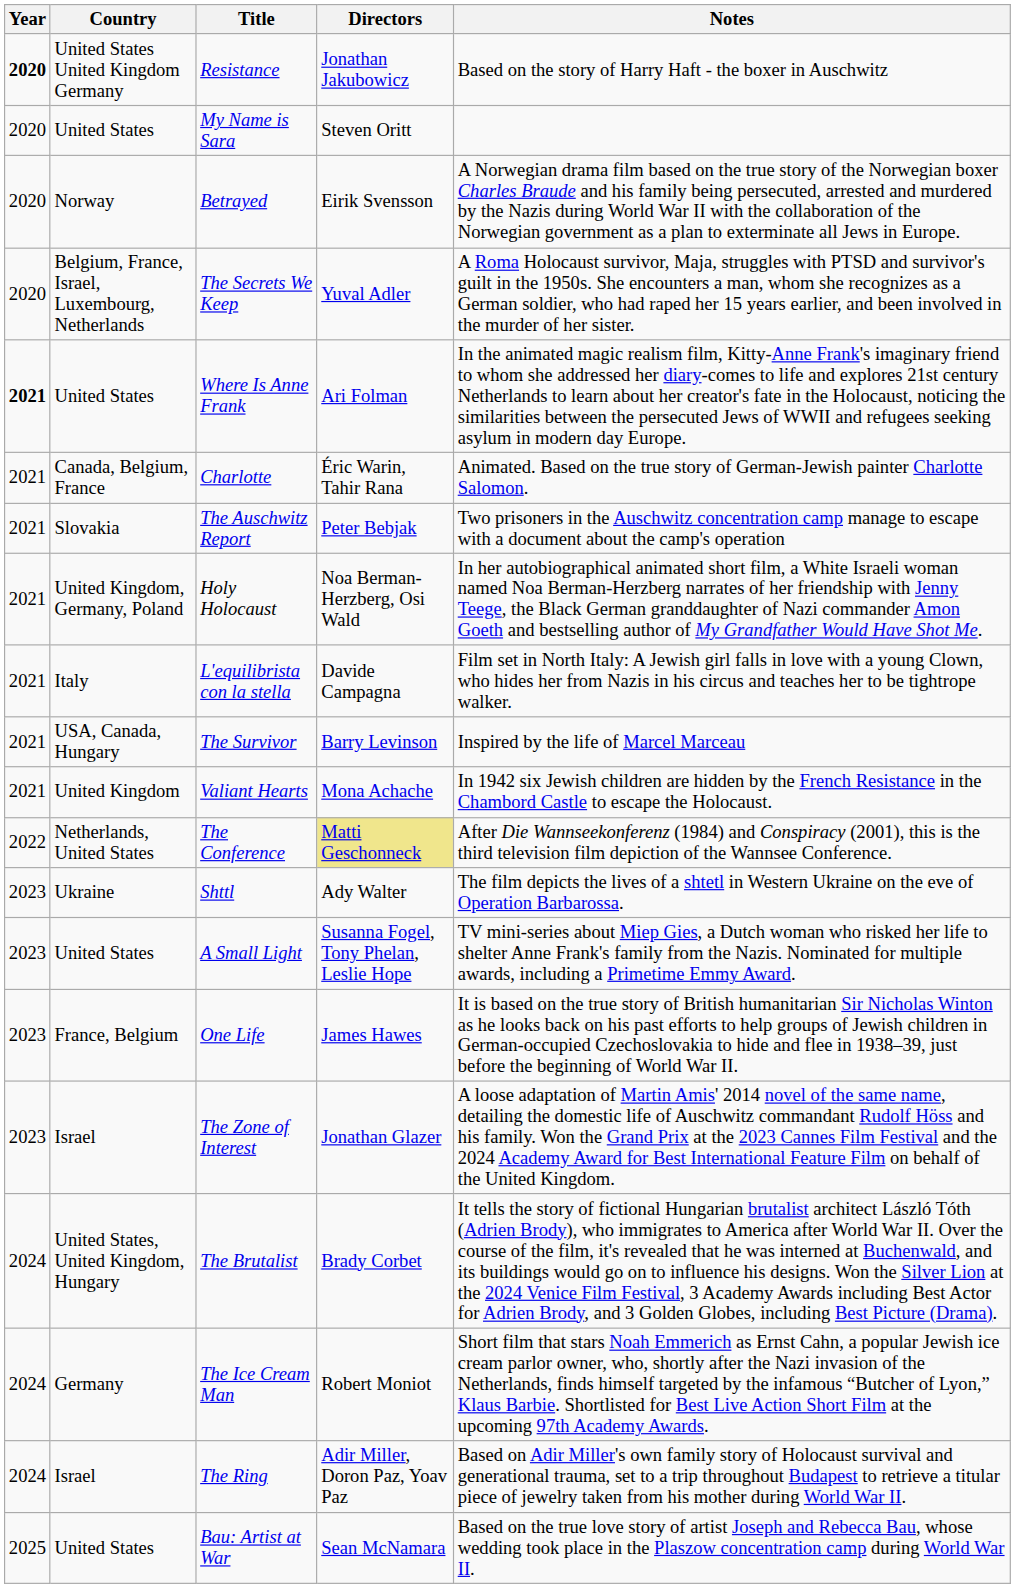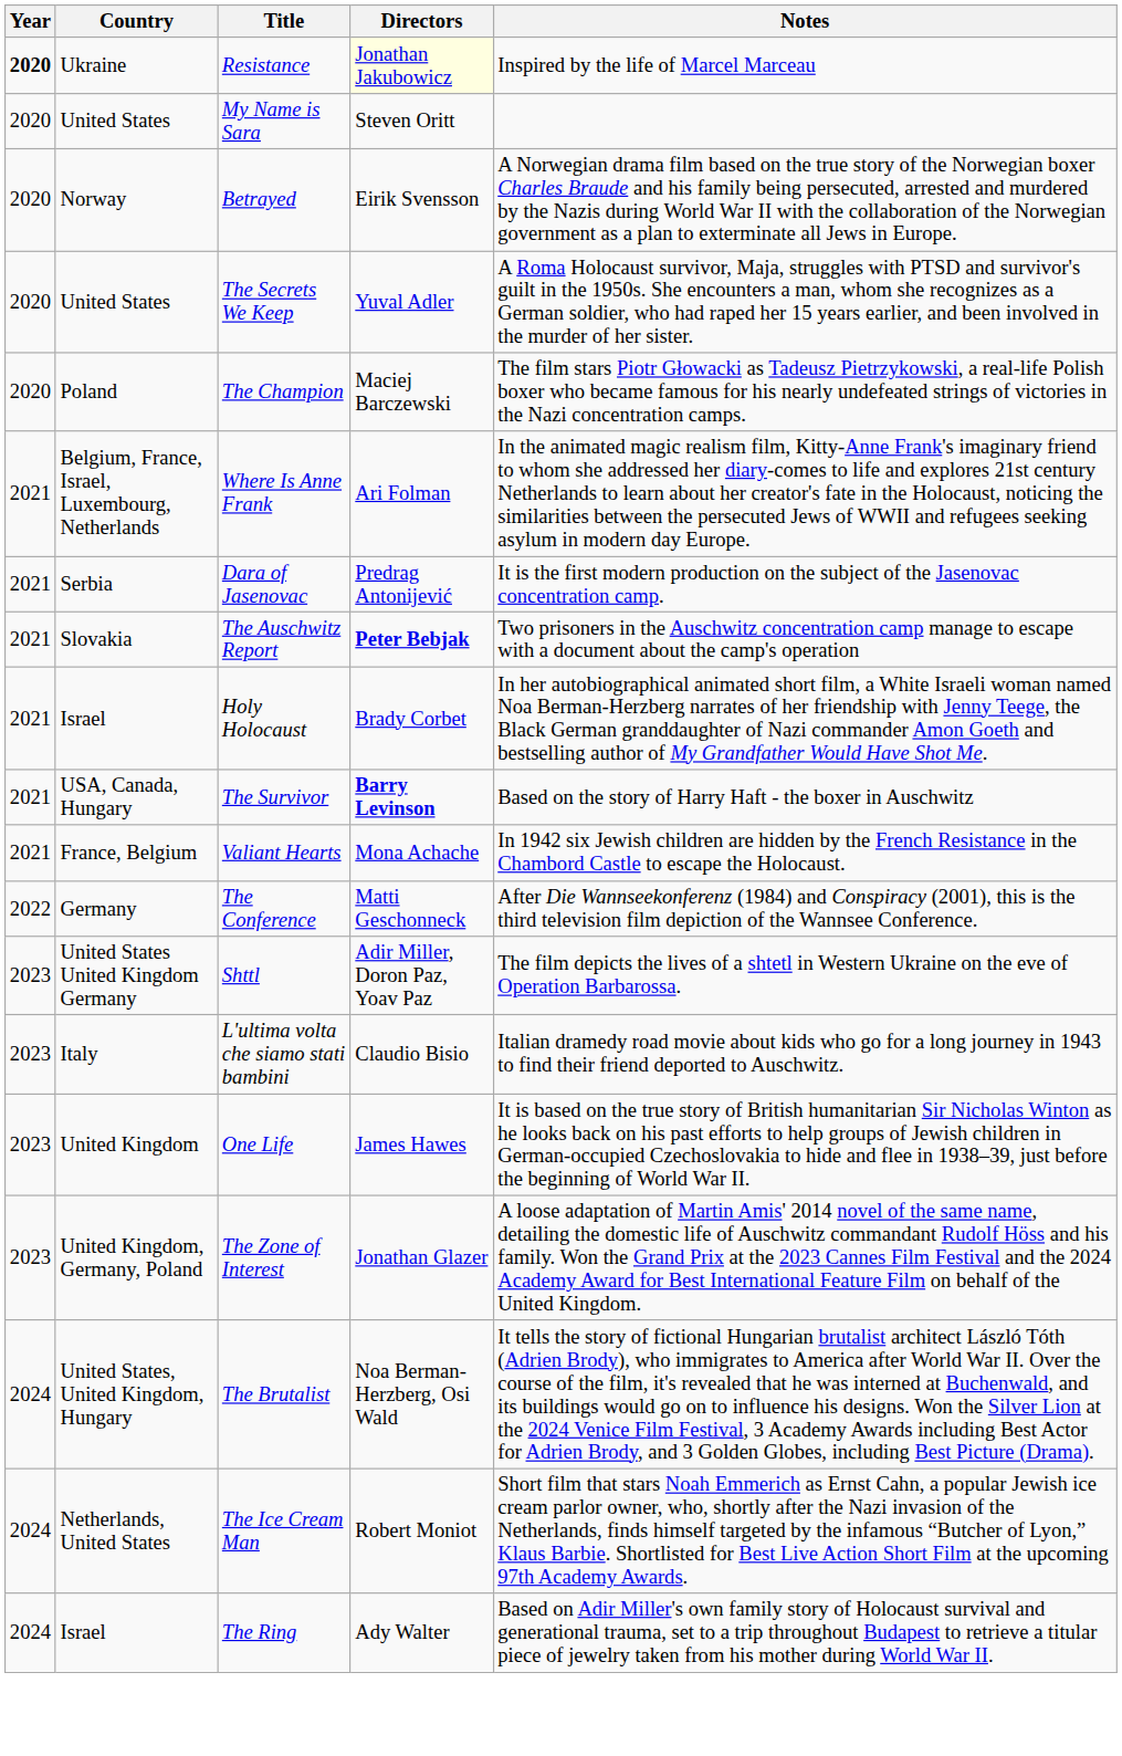Resistance | Country: United States United Kingdom Germany -> Ukraine
Resistance | Directors: no background -> lightyellow background
Resistance | Notes: Based on the story of Harry Haft - the boxer in Auschwitz -> Inspired by the life of Marcel Marceau
The Secrets We Keep | Country: Belgium, France, Israel, Luxembourg, Netherlands -> United States
+ row: 2020 | Poland | The Champion | Maciej Barczewski | The film stars Piotr Głowacki as Tadeusz Pietrzykowski, a real-life Polish boxer who became famous for his nearly undefeated strings of victories in the Nazi concentration camps.
Where Is Anne Frank | Year: bold -> normal
Where Is Anne Frank | Country: United States -> Belgium, France, Israel, Luxembourg, Netherlands
- row: 2021 | Canada, Belgium, France | Charlotte | Éric Warin, Tahir Rana | Animated. Based on the true story of German-Jewish painter Charlotte Salomon.
+ row: 2021 | Serbia | Dara of Jasenovac | Predrag Antonijević | It is the first modern production on the subject of the Jasenovac concentration camp.
The Auschwitz Report | Directors: normal -> bold
Holy Holocaust | Country: United Kingdom, Germany, Poland -> Israel
Holy Holocaust | Directors: Noa Berman-Herzberg, Osi Wald -> Brady Corbet
- row: 2021 | Italy | L'equilibrista con la stella | Davide Campagna | Film set in North Italy: A Jewish girl falls in love with a young Clown, who hides her from Nazis in his circus and teaches her to be tightrope walker.
The Survivor | Directors: normal -> bold
The Survivor | Notes: Inspired by the life of Marcel Marceau -> Based on the story of Harry Haft - the boxer in Auschwitz
Valiant Hearts | Country: United Kingdom -> France, Belgium
The Conference | Country: Netherlands, United States -> Germany
The Conference | Directors: khaki background -> no background
Shttl | Country: Ukraine -> United States United Kingdom Germany
Shttl | Directors: Ady Walter -> Adir Miller, Doron Paz, Yoav Paz
+ row: 2023 | Italy | L'ultima volta che siamo stati bambini | Claudio Bisio | Italian dramedy road movie about kids who go for a long journey in 1943 to find their friend deported to Auschwitz.
- row: 2023 | United States | A Small Light | Susanna Fogel, Tony Phelan, Leslie Hope | TV mini-series about Miep Gies, a Dutch woman who risked her life to shelter Anne Frank's family from the Nazis. Nominated for multiple awards, including a Primetime Emmy Award.
One Life | Country: France, Belgium -> United Kingdom
The Zone of Interest | Country: Israel -> United Kingdom, Germany, Poland
The Brutalist | Directors: Brady Corbet -> Noa Berman-Herzberg, Osi Wald
The Ice Cream Man | Country: Germany -> Netherlands, United States
The Ring | Directors: Adir Miller, Doron Paz, Yoav Paz -> Ady Walter
- row: 2025 | United States | Bau: Artist at War | Sean McNamara | Based on the true love story of artist Joseph and Rebecca Bau, whose wedding took place in the Plaszow concentration camp during World War II.
